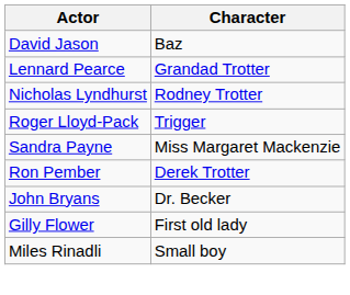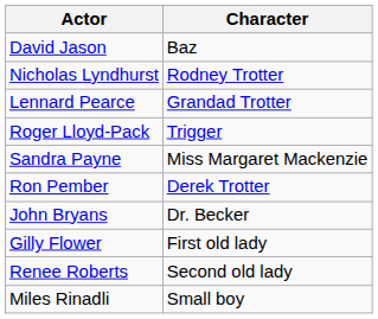rows swapped: Nicholas Lyndhurst <-> Lennard Pearce
+ row: Renee Roberts | Second old lady
